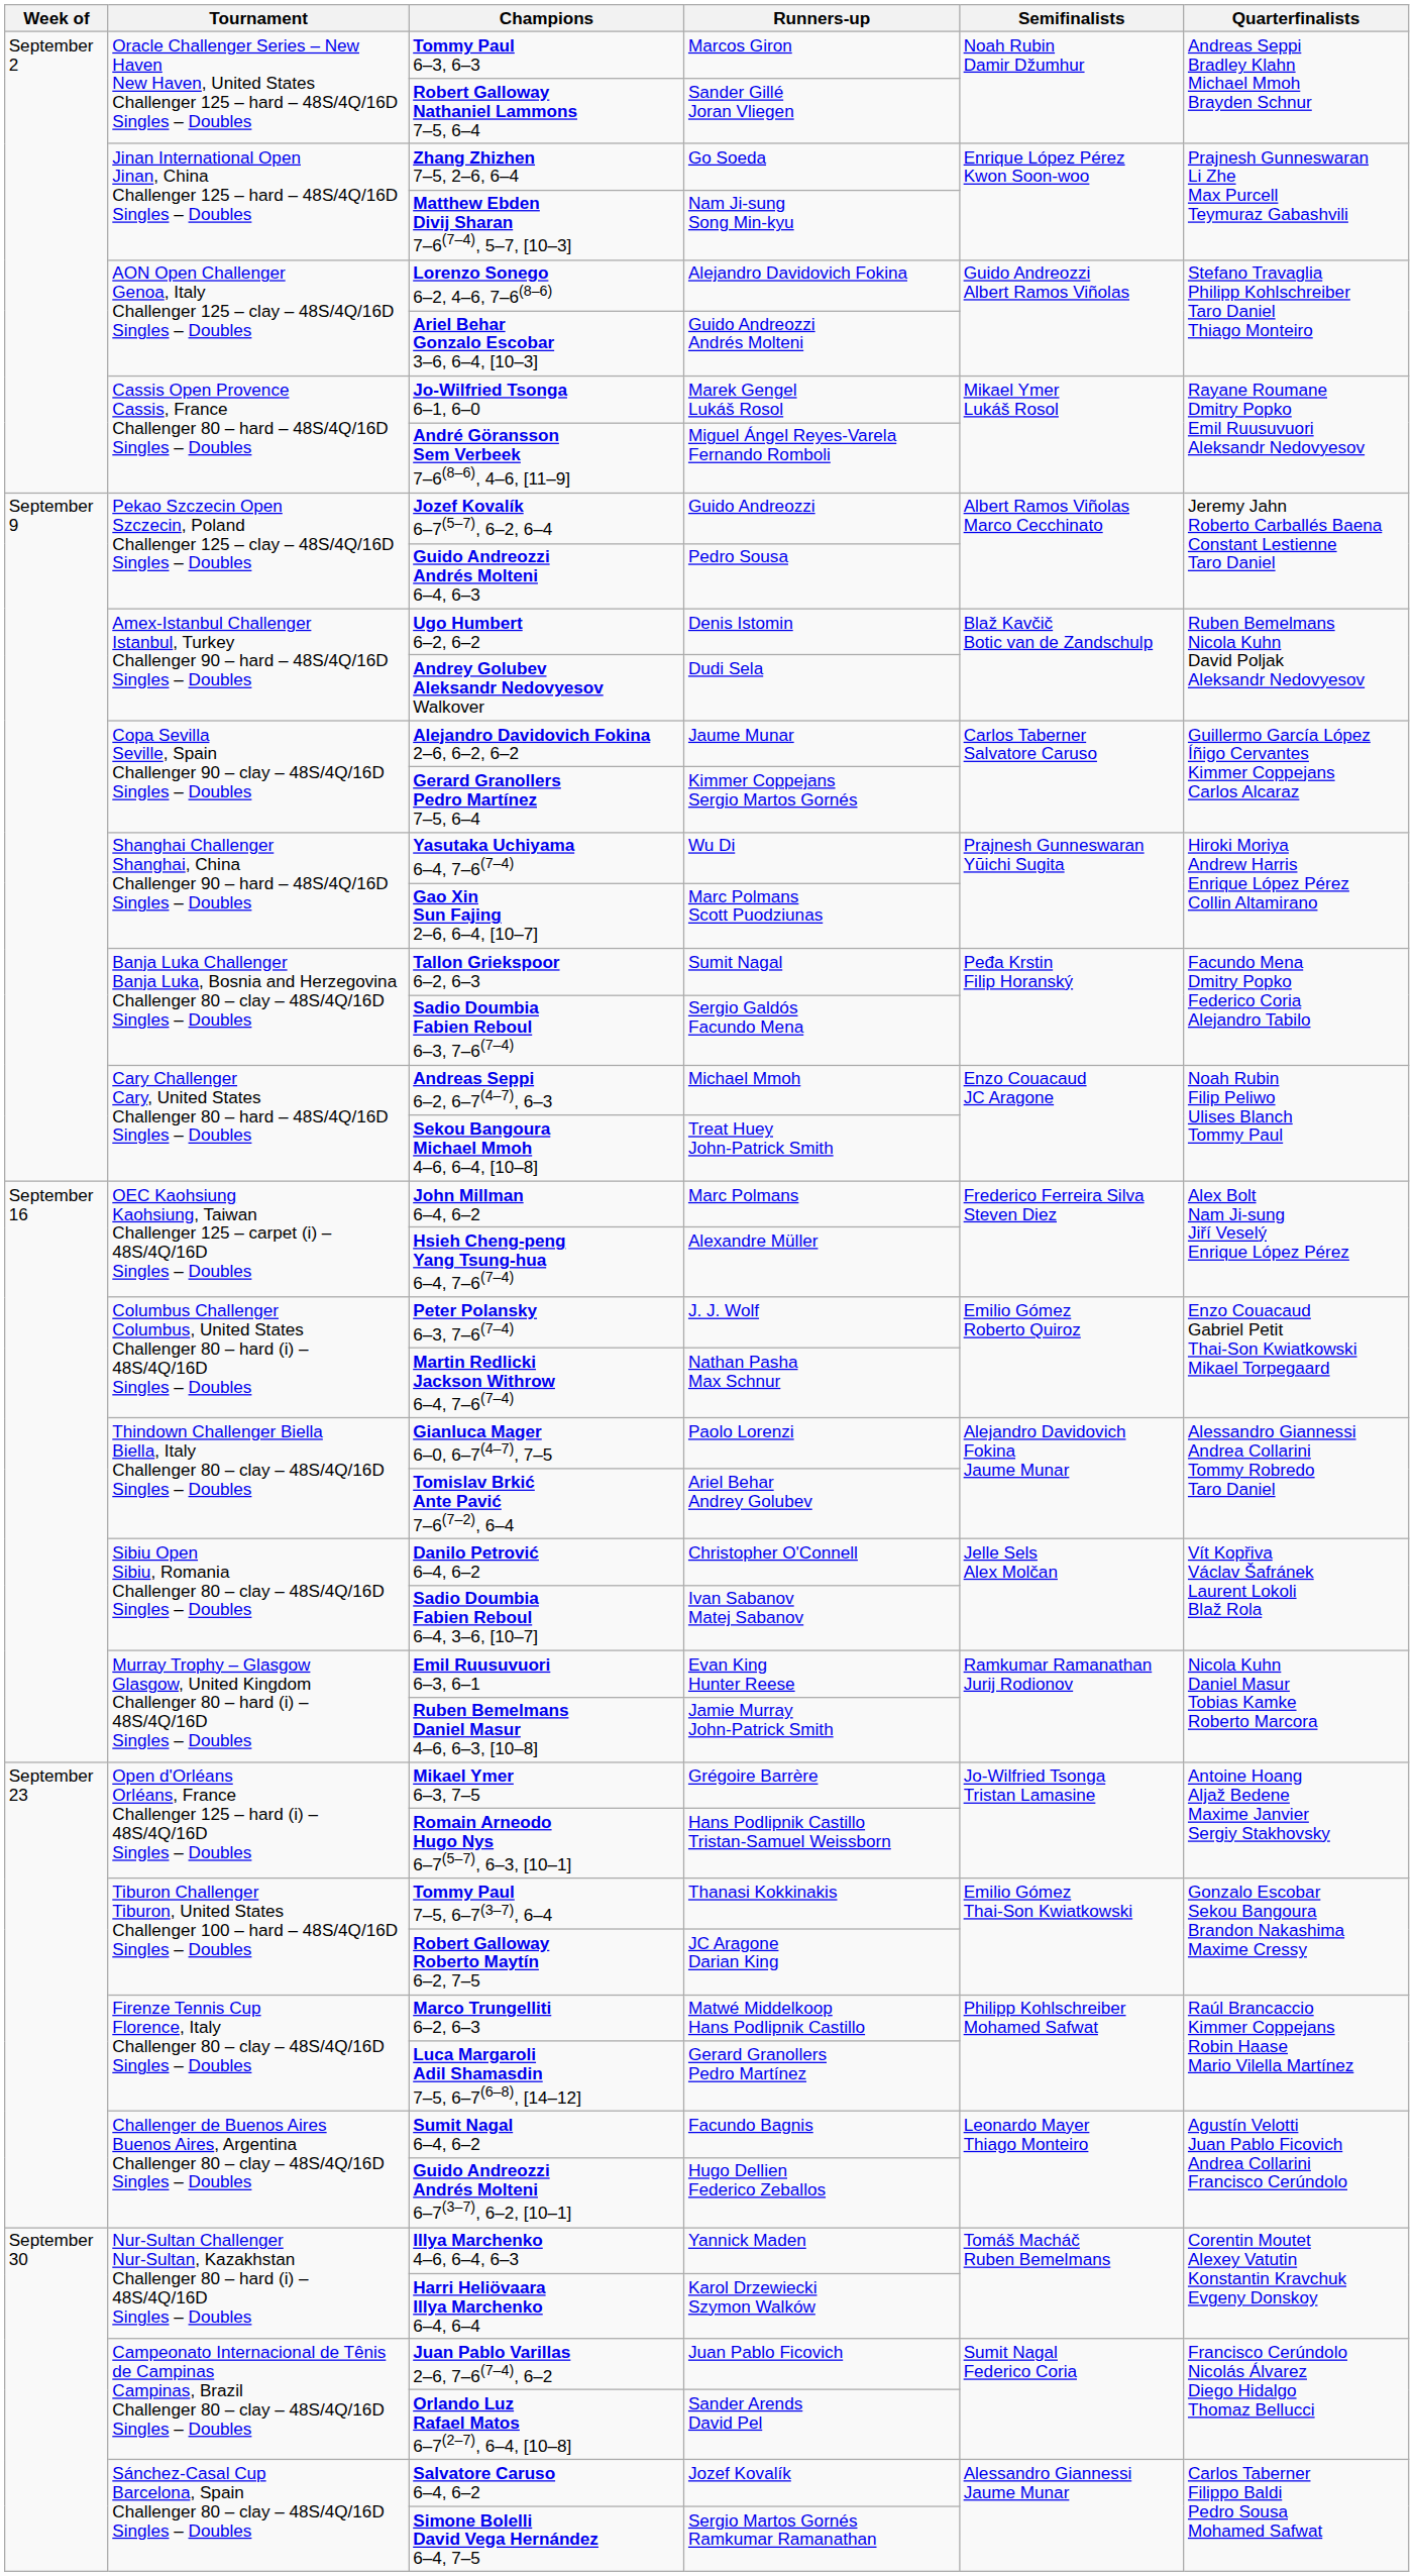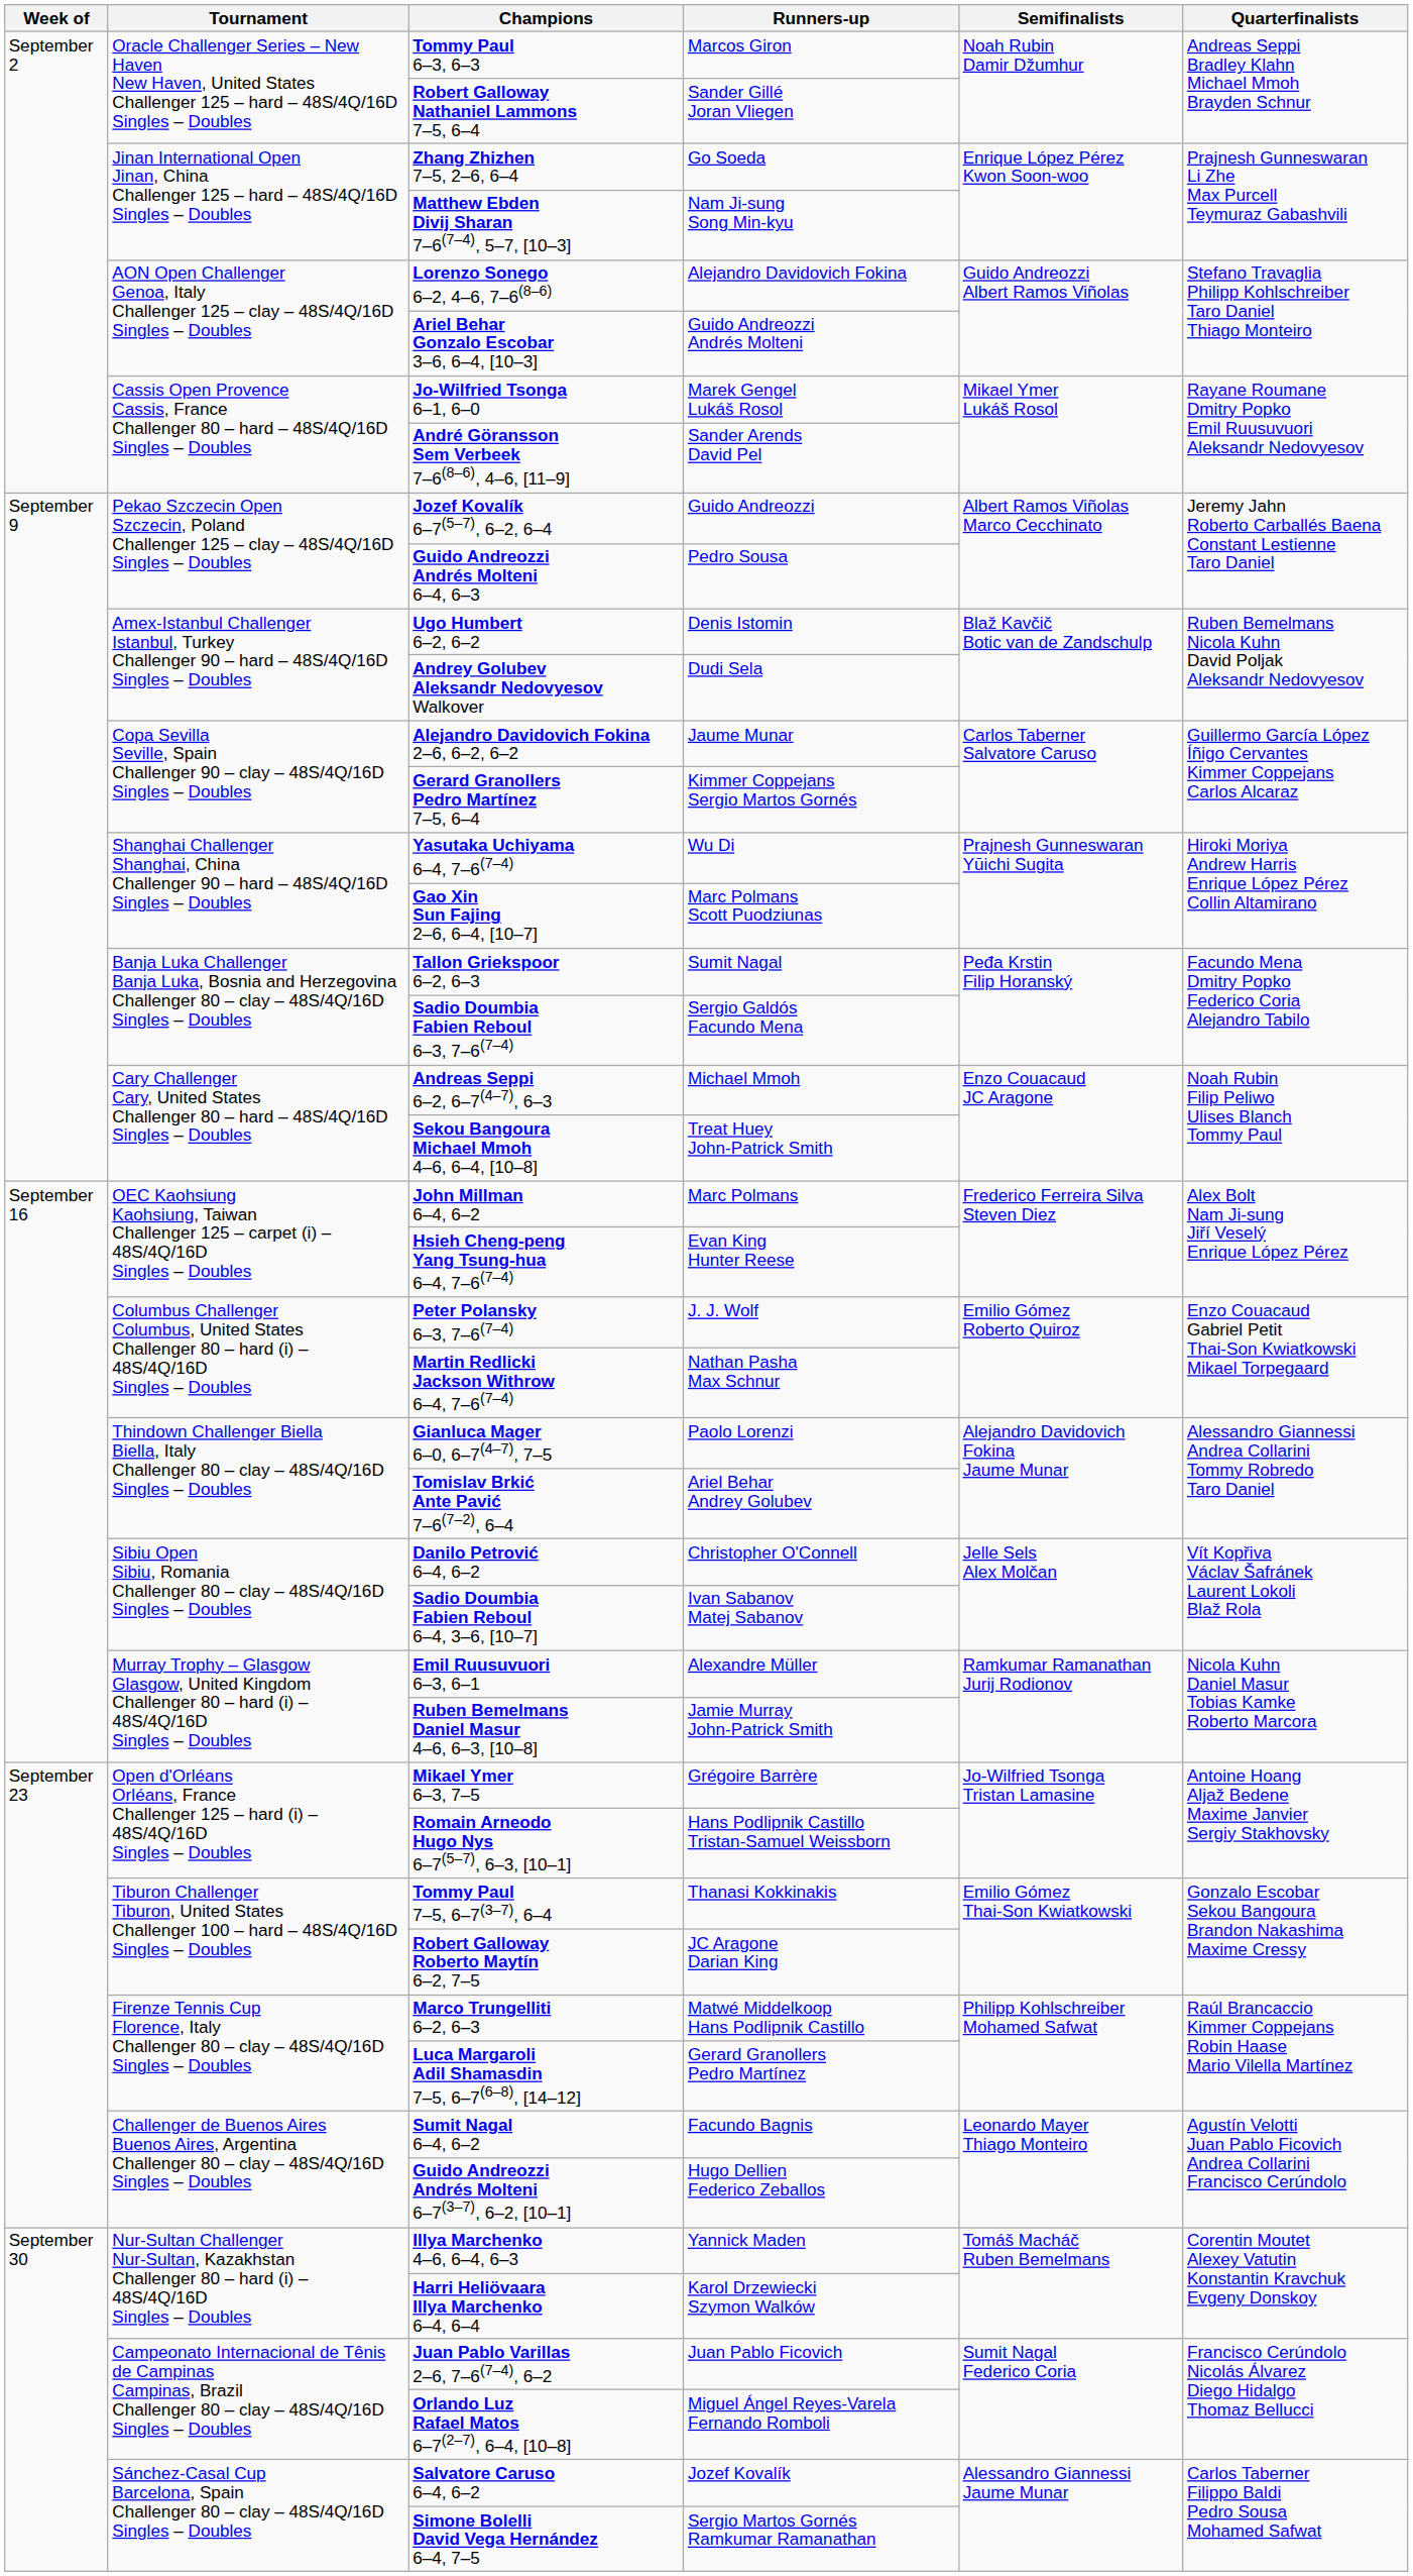André Göransson Sem Verbeek 7–6(8–6), 4–6, [11–9] | Runners-up: Miguel Ángel Reyes-Varela Fernando Romboli -> Sander Arends David Pel
Hsieh Cheng-peng Yang Tsung-hua 6–4, 7–6(7–4) | Runners-up: Alexandre Müller -> Evan King Hunter Reese
Emil Ruusuvuori 6–3, 6–1 | Runners-up: Evan King Hunter Reese -> Alexandre Müller
Orlando Luz Rafael Matos 6–7(2–7), 6–4, [10–8] | Runners-up: Sander Arends David Pel -> Miguel Ángel Reyes-Varela Fernando Romboli
